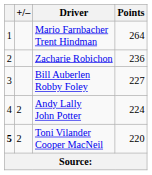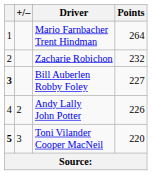Zacharie Robichon | Points: 236 -> 232
Bill Auberlen Robby Foley | column 1: normal -> bold
Andy Lally John Potter | Points: 224 -> 226
Toni Vilander Cooper MacNeil | +/–: 2 -> 3
